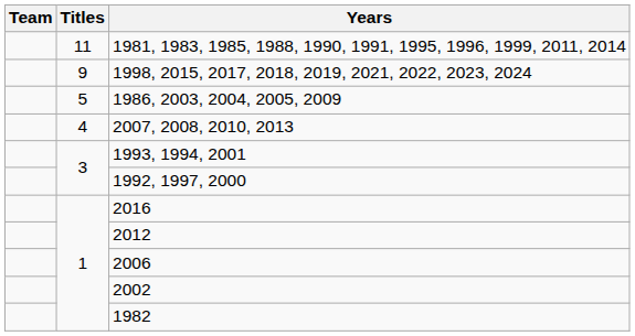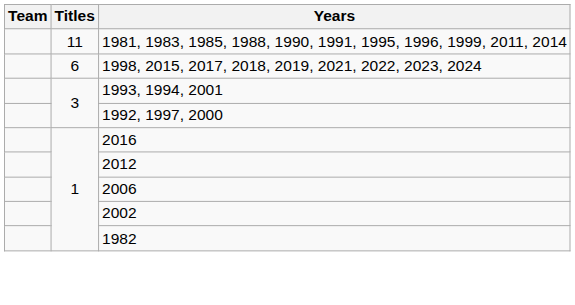1998, 2015, 2017, 2018, 2019, 2021, 2022, 2023, 2024 | Titles: 9 -> 6
- row: 5 | 1986, 2003, 2004, 2005, 2009
- row: 4 | 2007, 2008, 2010, 2013
